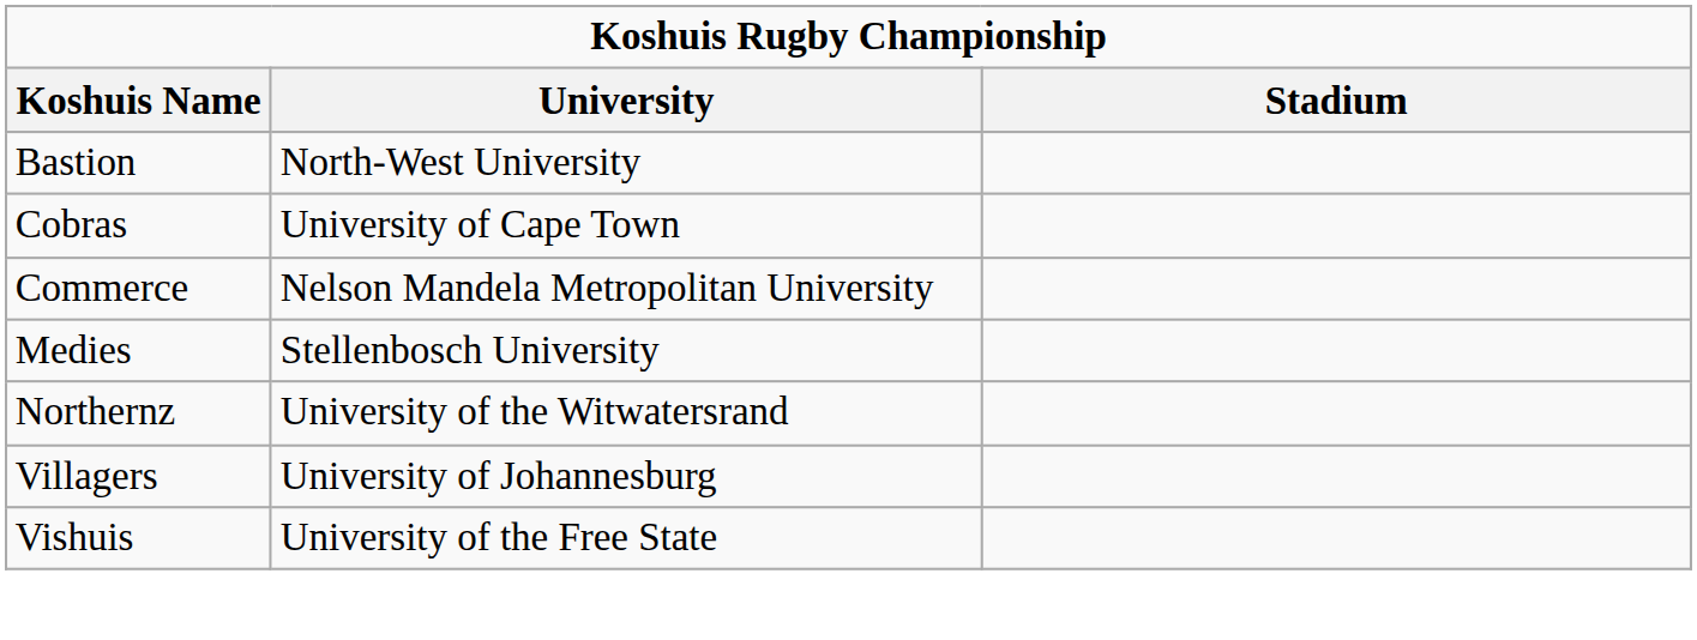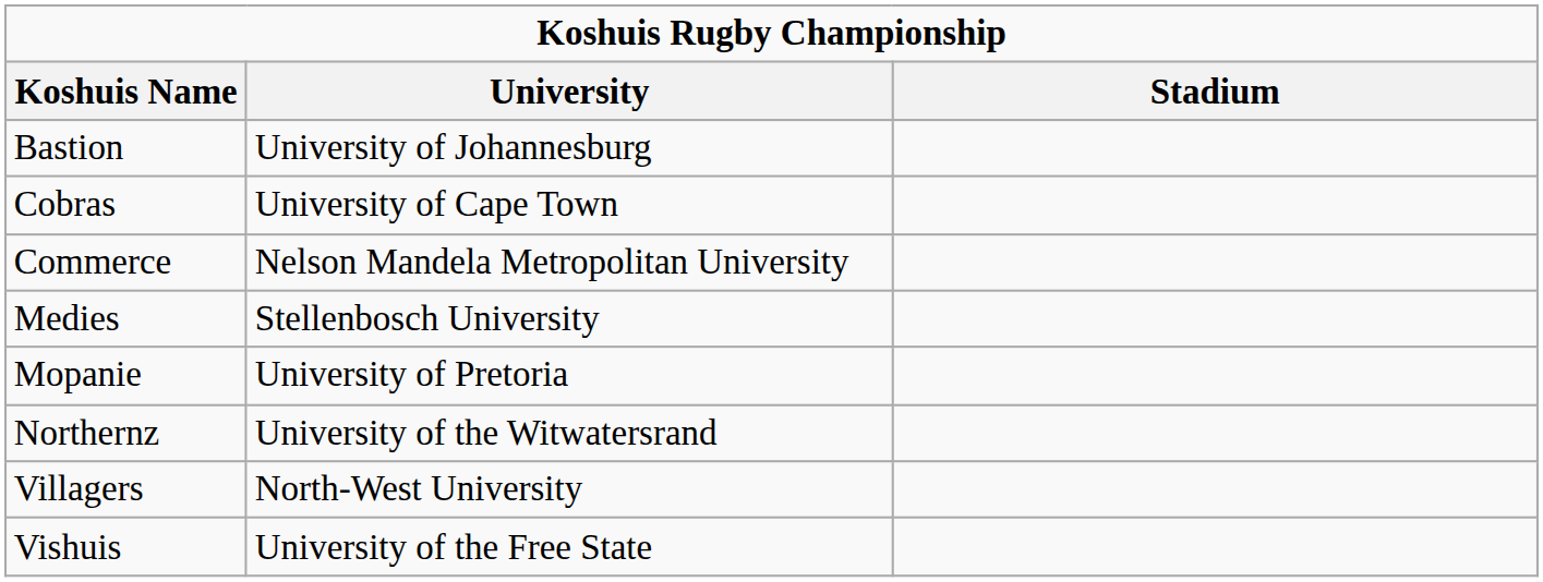Bastion | University: North-West University -> University of Johannesburg
+ row: Mopanie | University of Pretoria
Villagers | University: University of Johannesburg -> North-West University
